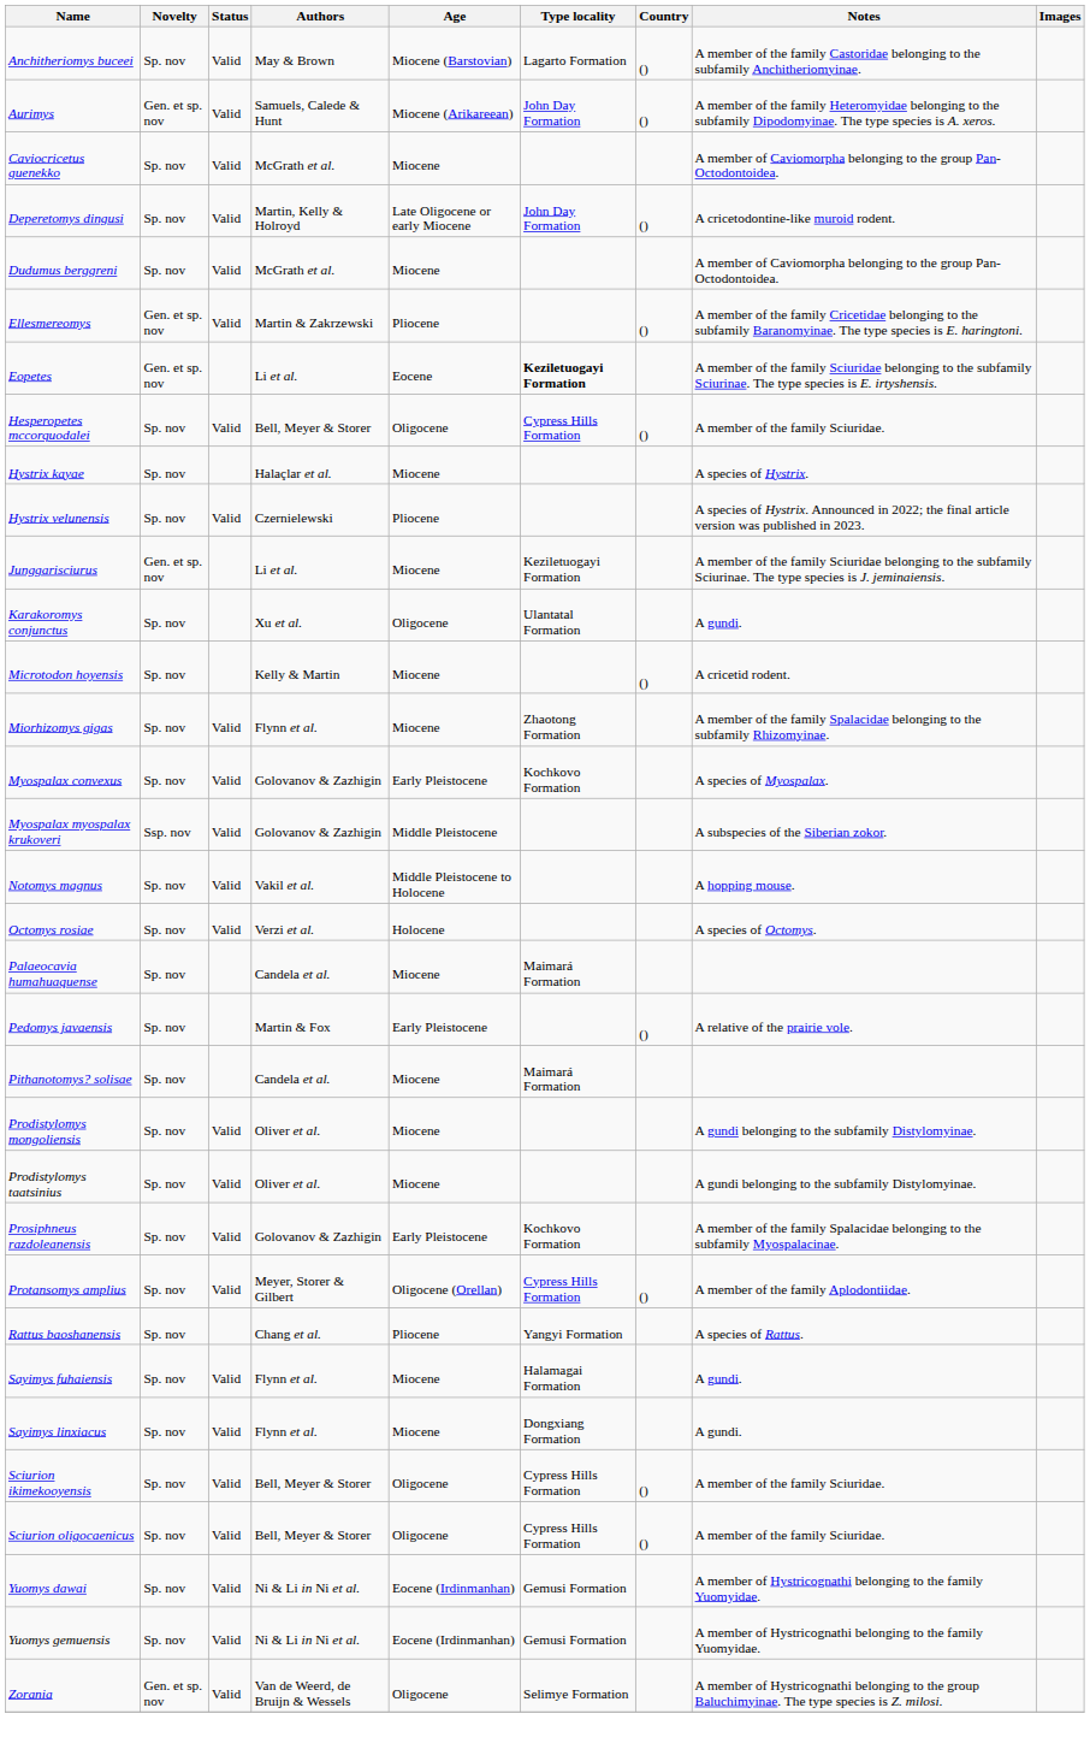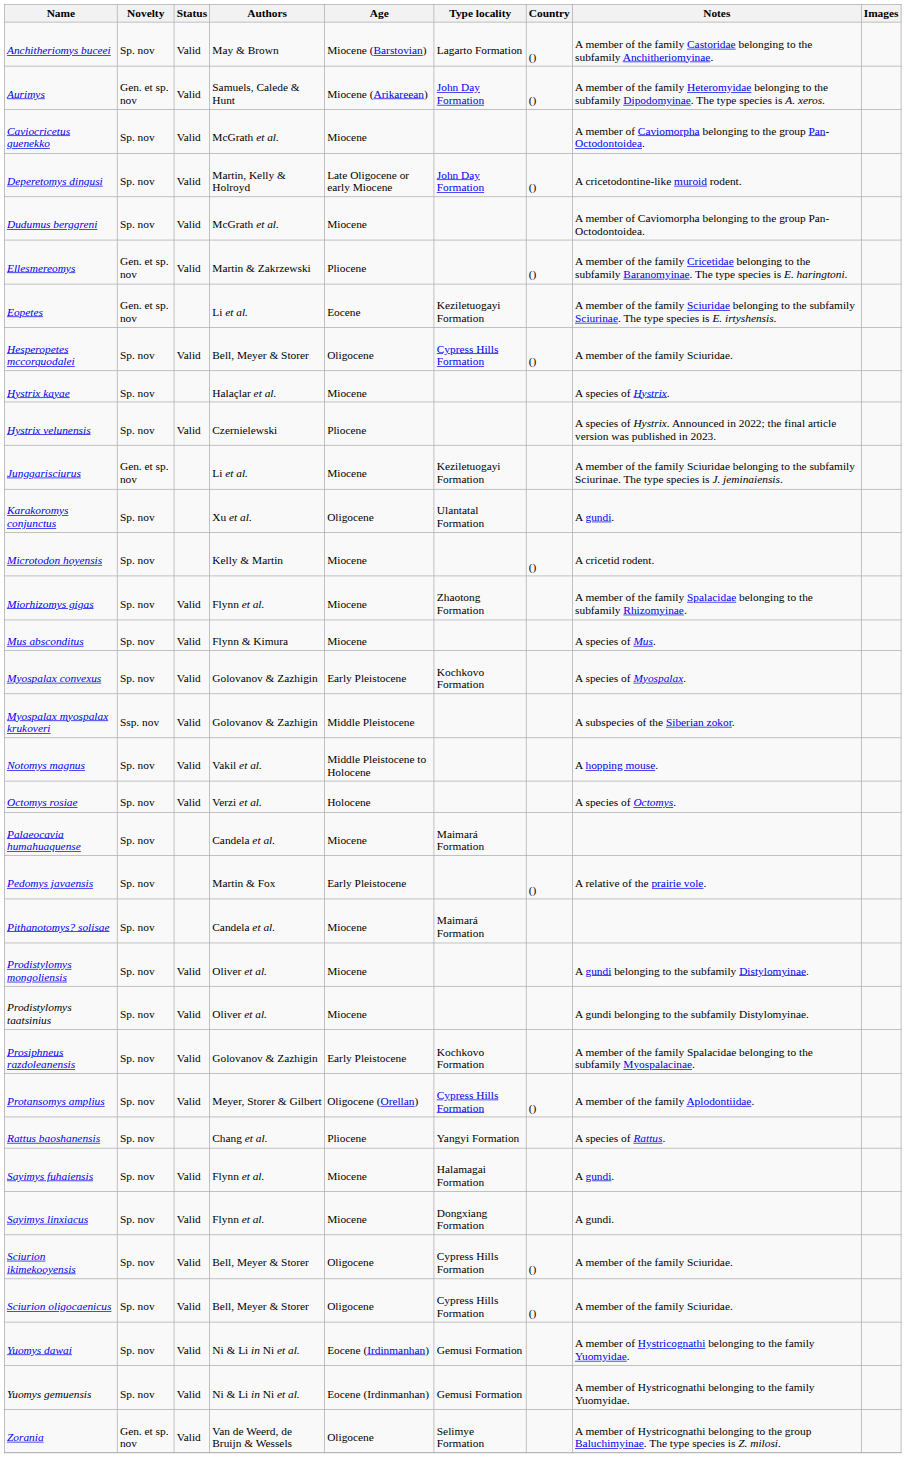Eopetes | Type locality: bold -> normal
+ row: Mus absconditus | Sp. nov | Valid | Flynn & Kimura | Miocene | A species of Mus.
